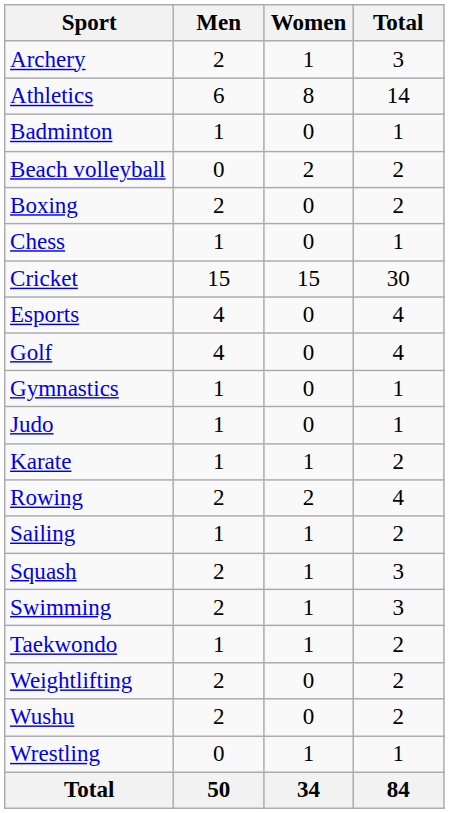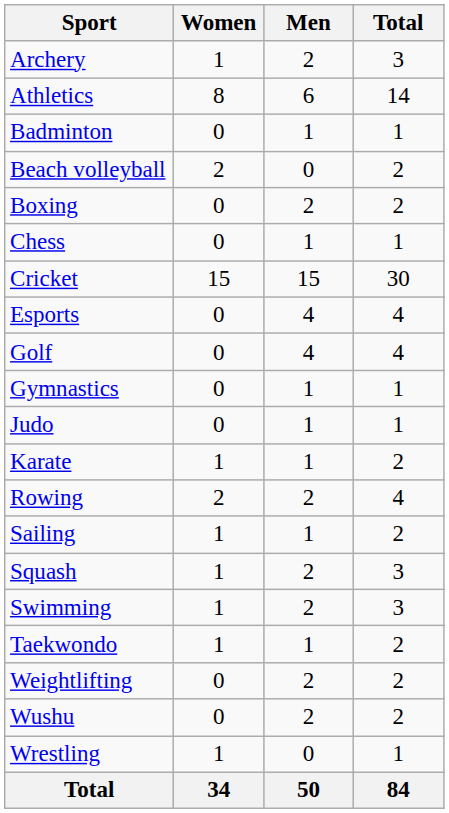columns swapped: Men <-> Women
